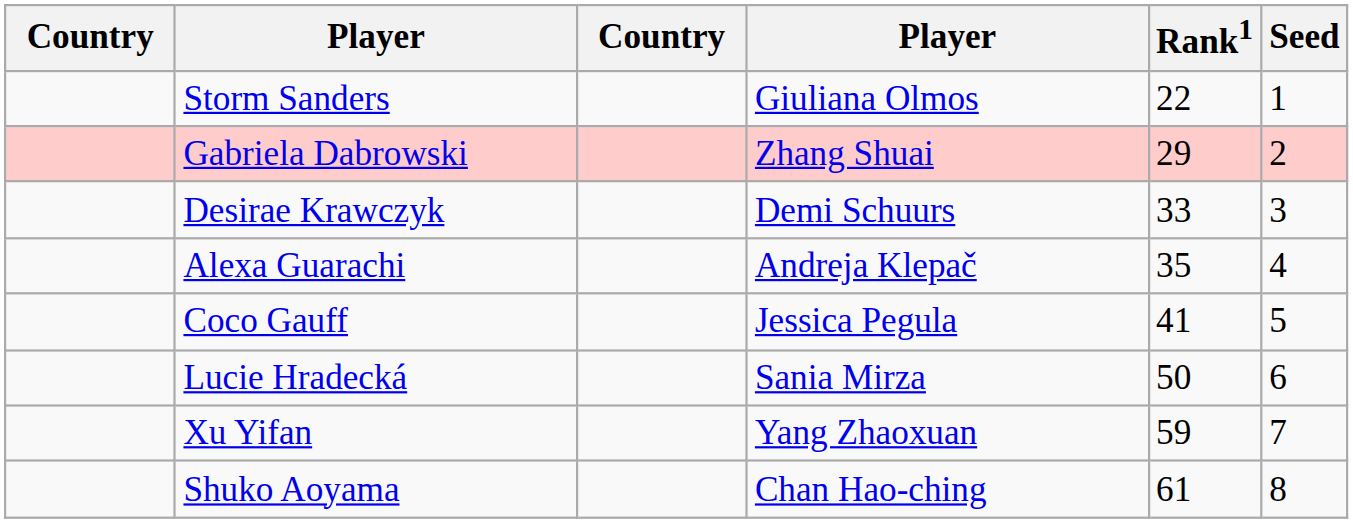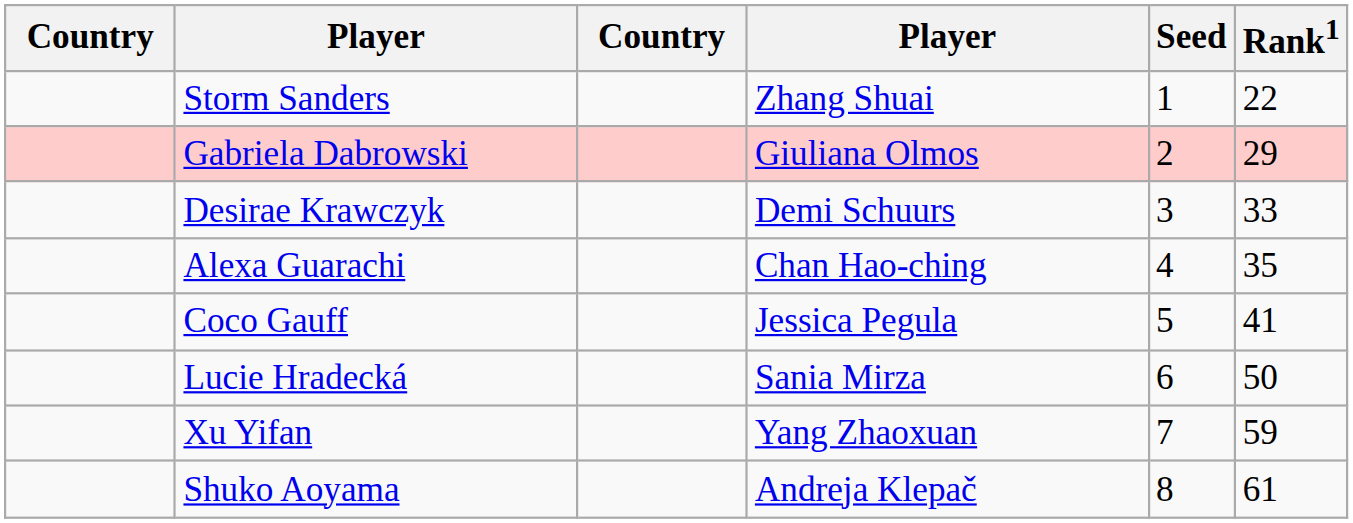columns swapped: Rank1 <-> Seed
Storm Sanders | column 4: Giuliana Olmos -> Zhang Shuai
Gabriela Dabrowski | column 4: Zhang Shuai -> Giuliana Olmos
Alexa Guarachi | column 4: Andreja Klepač -> Chan Hao-ching
Shuko Aoyama | column 4: Chan Hao-ching -> Andreja Klepač
